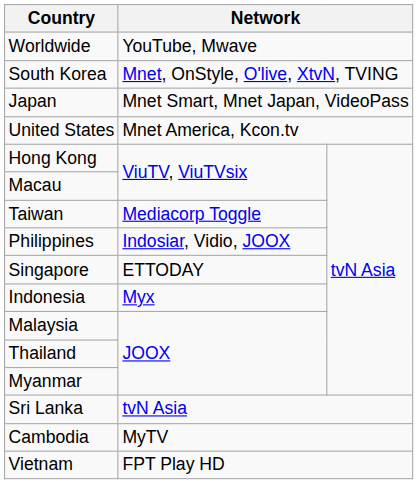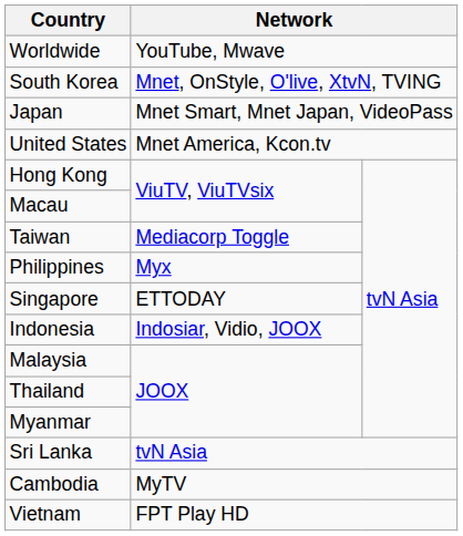Philippines | column 2: Indosiar, Vidio, JOOX -> Myx
Indonesia | column 2: Myx -> Indosiar, Vidio, JOOX
